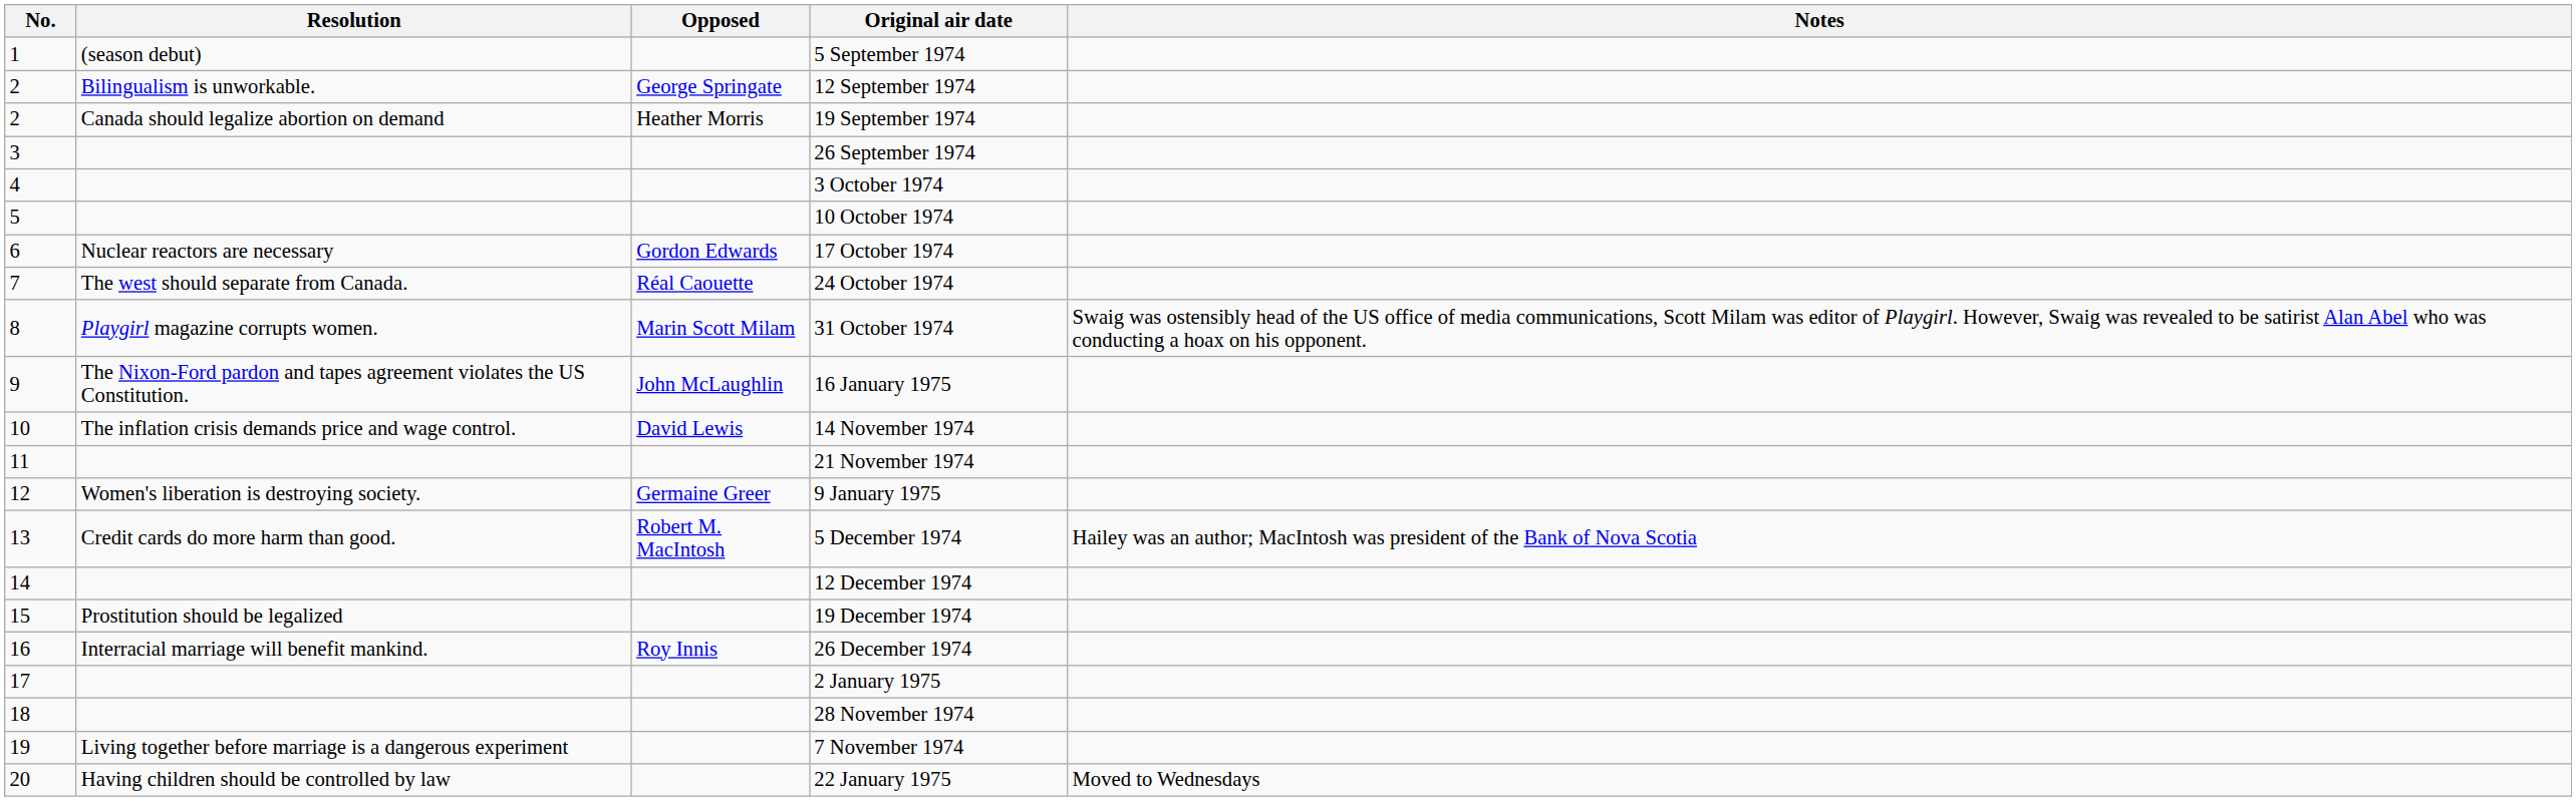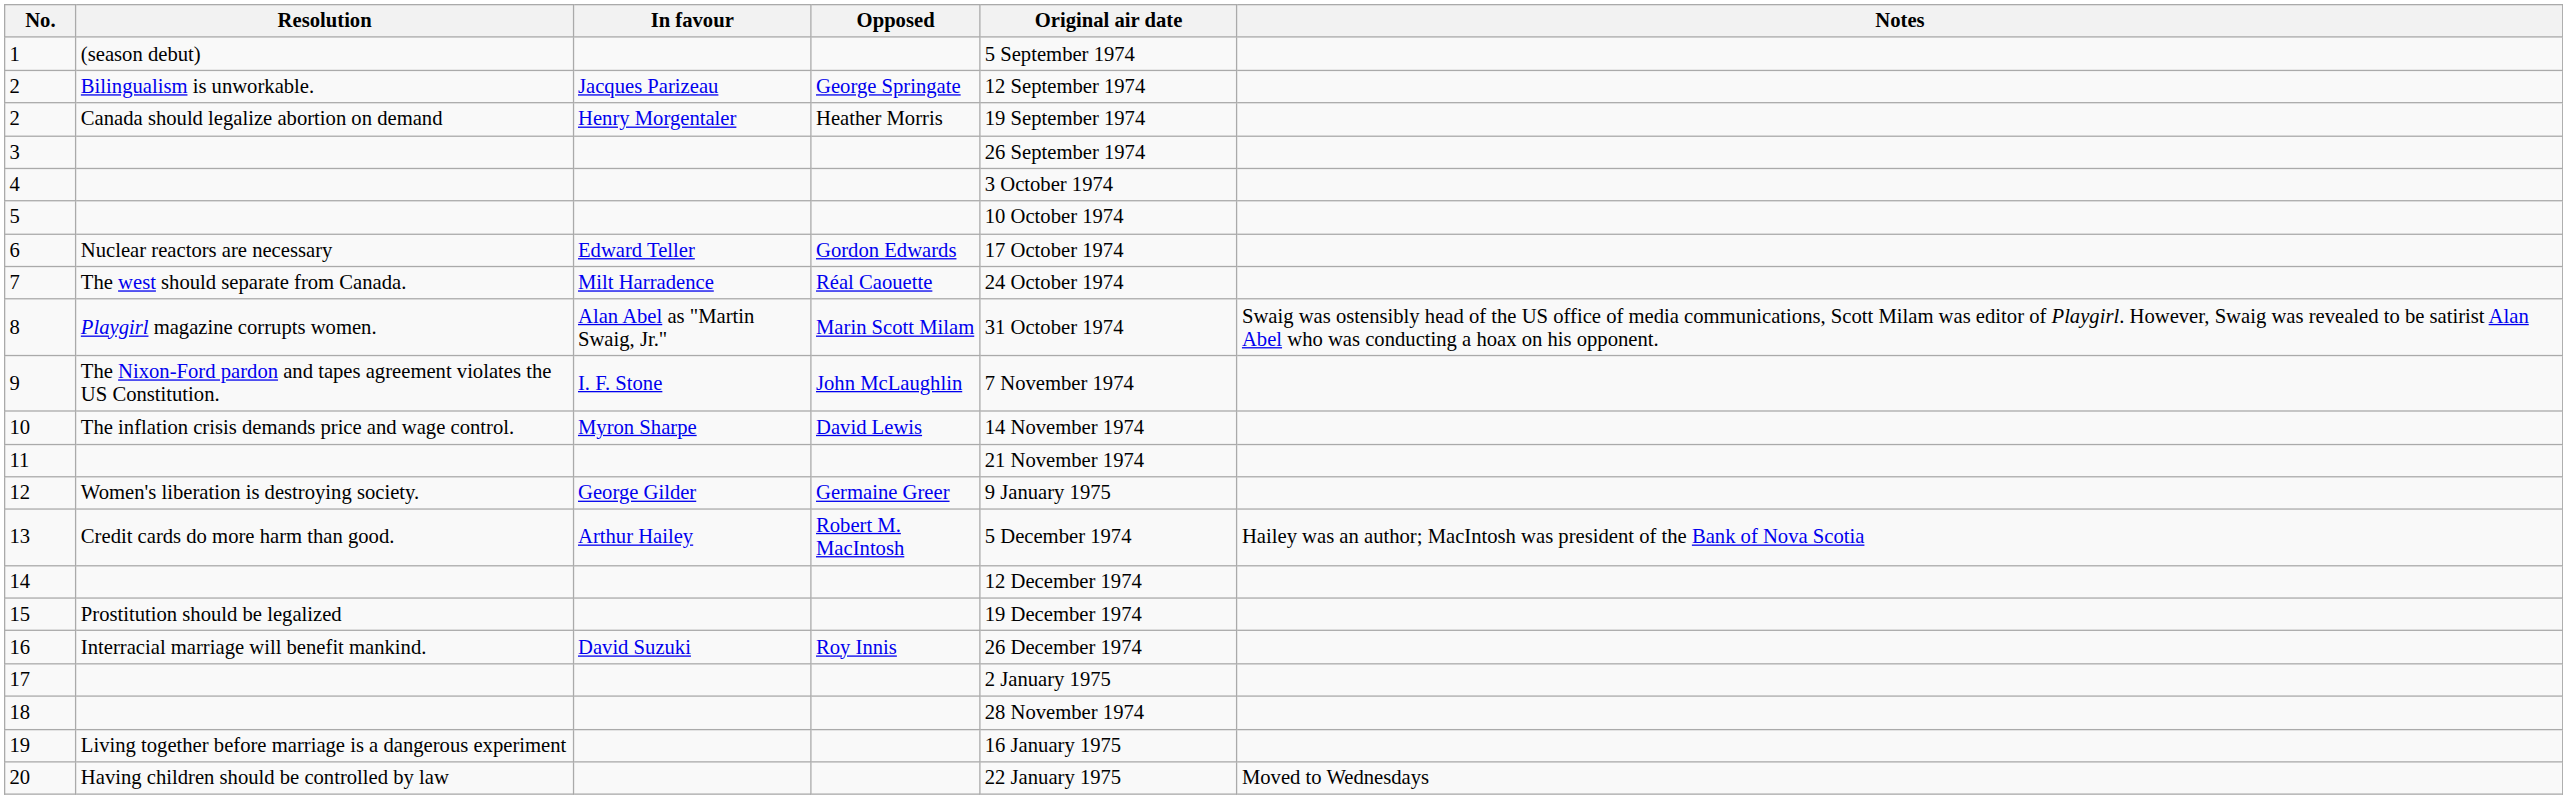+ column: In favour | Jacques Parizeau | Henry Morgentaler | Edward Teller | Milt Harradence | Alan Abel as "Martin Swaig, Jr." | I. F. Stone | Myron Sharpe | George Gilder | Arthur Hailey | David Suzuki
9 | Original air date: 16 January 1975 -> 7 November 1974
19 | Original air date: 7 November 1974 -> 16 January 1975
